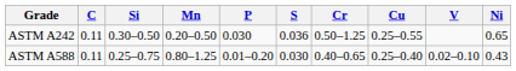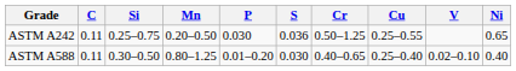ASTM A242 | Si: 0.30–0.50 -> 0.25–0.75
ASTM A588 | Si: 0.25–0.75 -> 0.30–0.50
ASTM A588 | Ni: 0.43 -> 0.40
